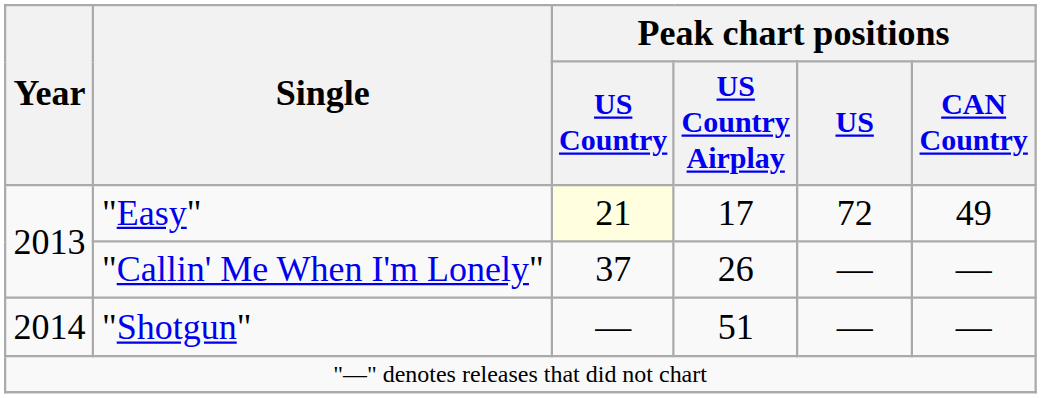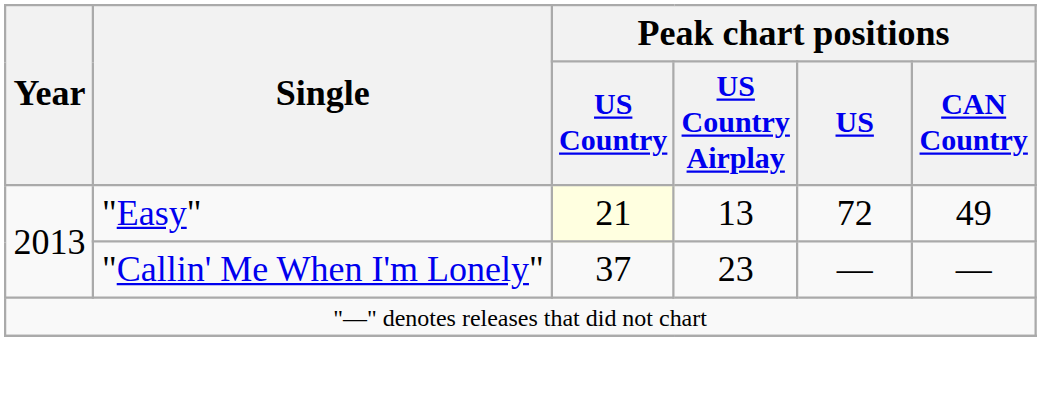"Easy" | Peak chart positions / US Country Airplay: 17 -> 13
"Callin' Me When I'm Lonely" | Peak chart positions / US Country Airplay: 26 -> 23
- row: 2014 | "Shotgun" | — | 51 | — | —
